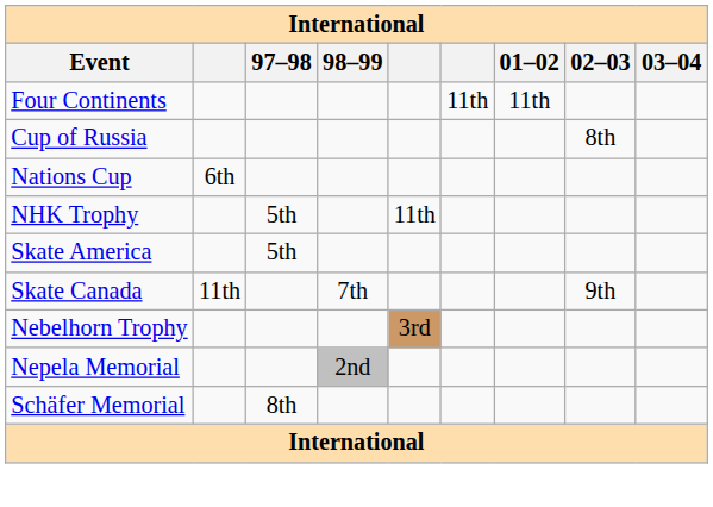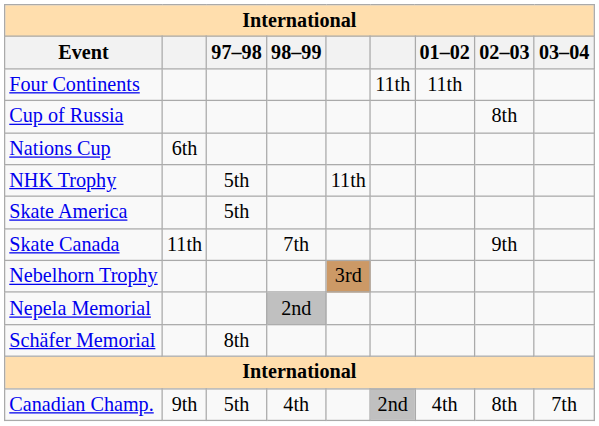+ row: Canadian Champ. | 9th | 5th | 4th | 2nd | 4th | 8th | 7th
